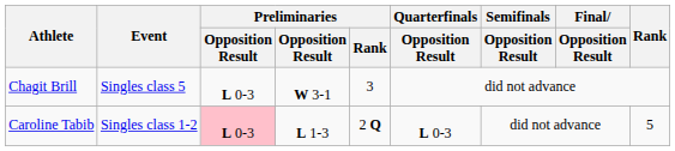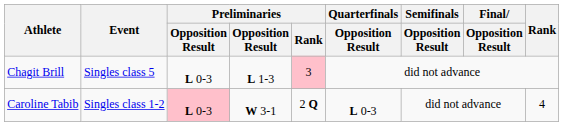Chagit Brill | column 4: W 3-1 -> L 1-3
Chagit Brill | Preliminaries / Rank: no background -> pink background
Caroline Tabib | column 4: L 1-3 -> W 3-1
Caroline Tabib | Rank: 5 -> 4
